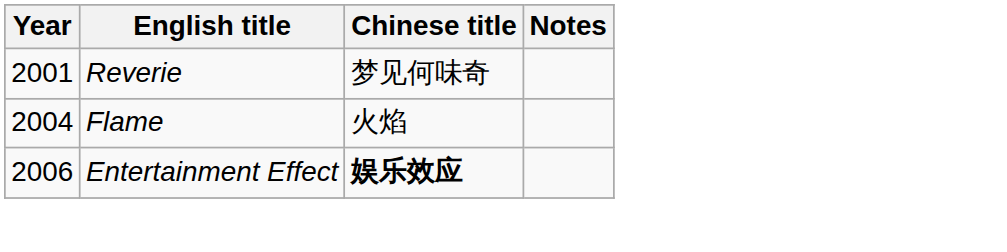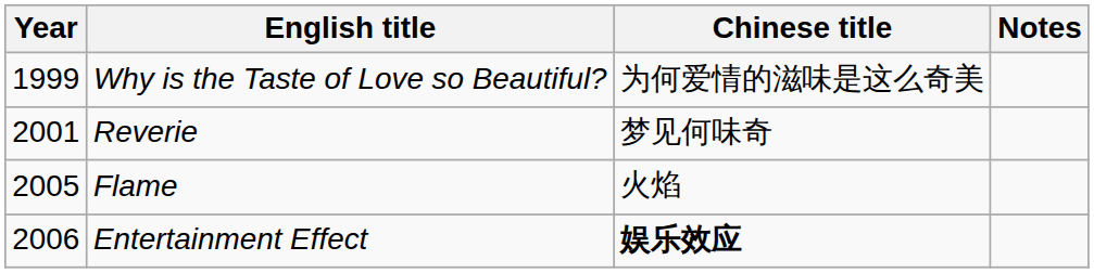+ row: 1999 | Why is the Taste of Love so Beautiful? | 为何爱情的滋味是这么奇美
Flame | Year: 2004 -> 2005
